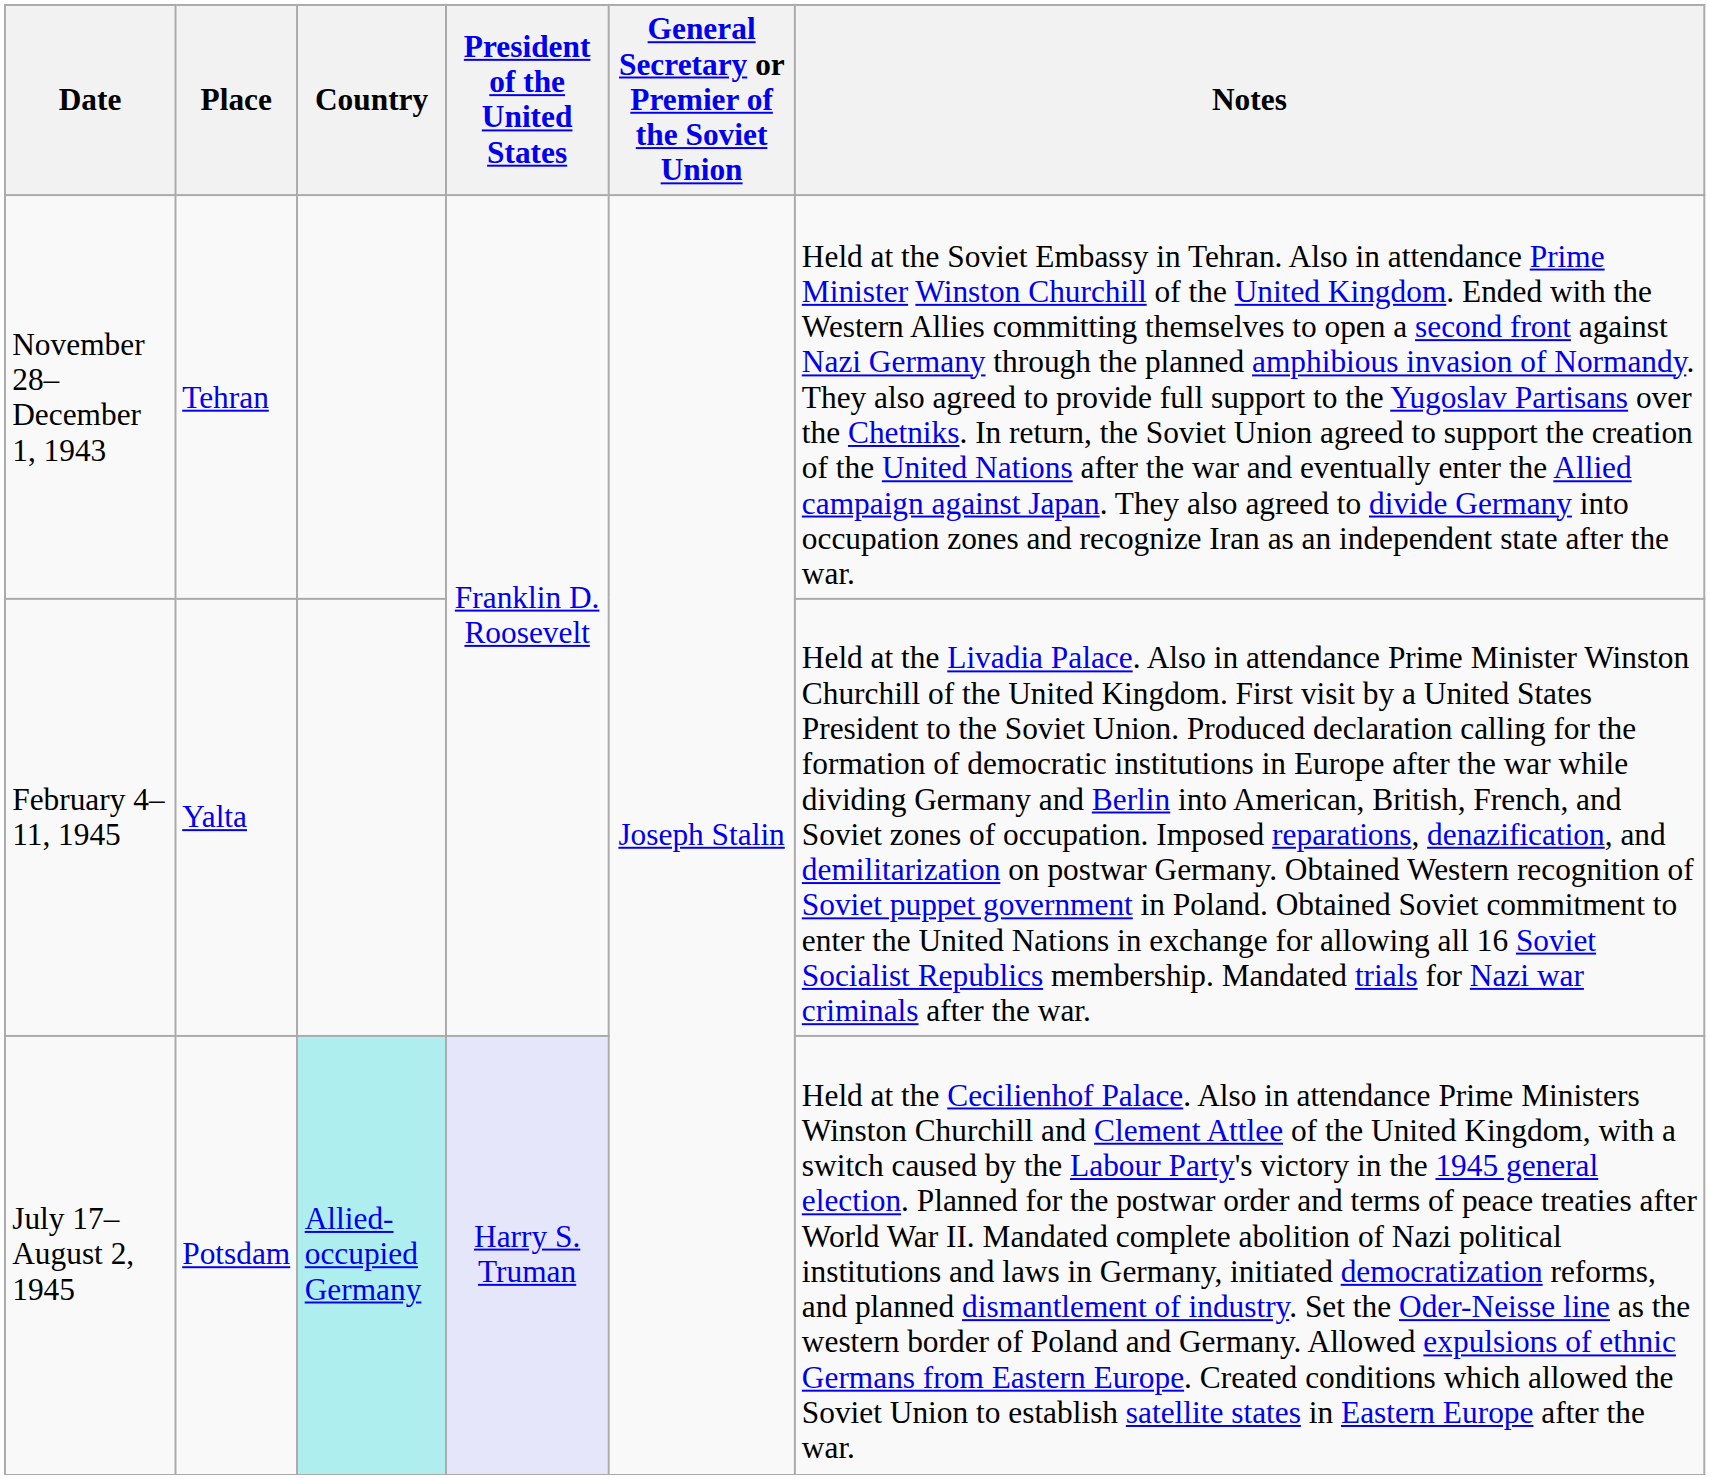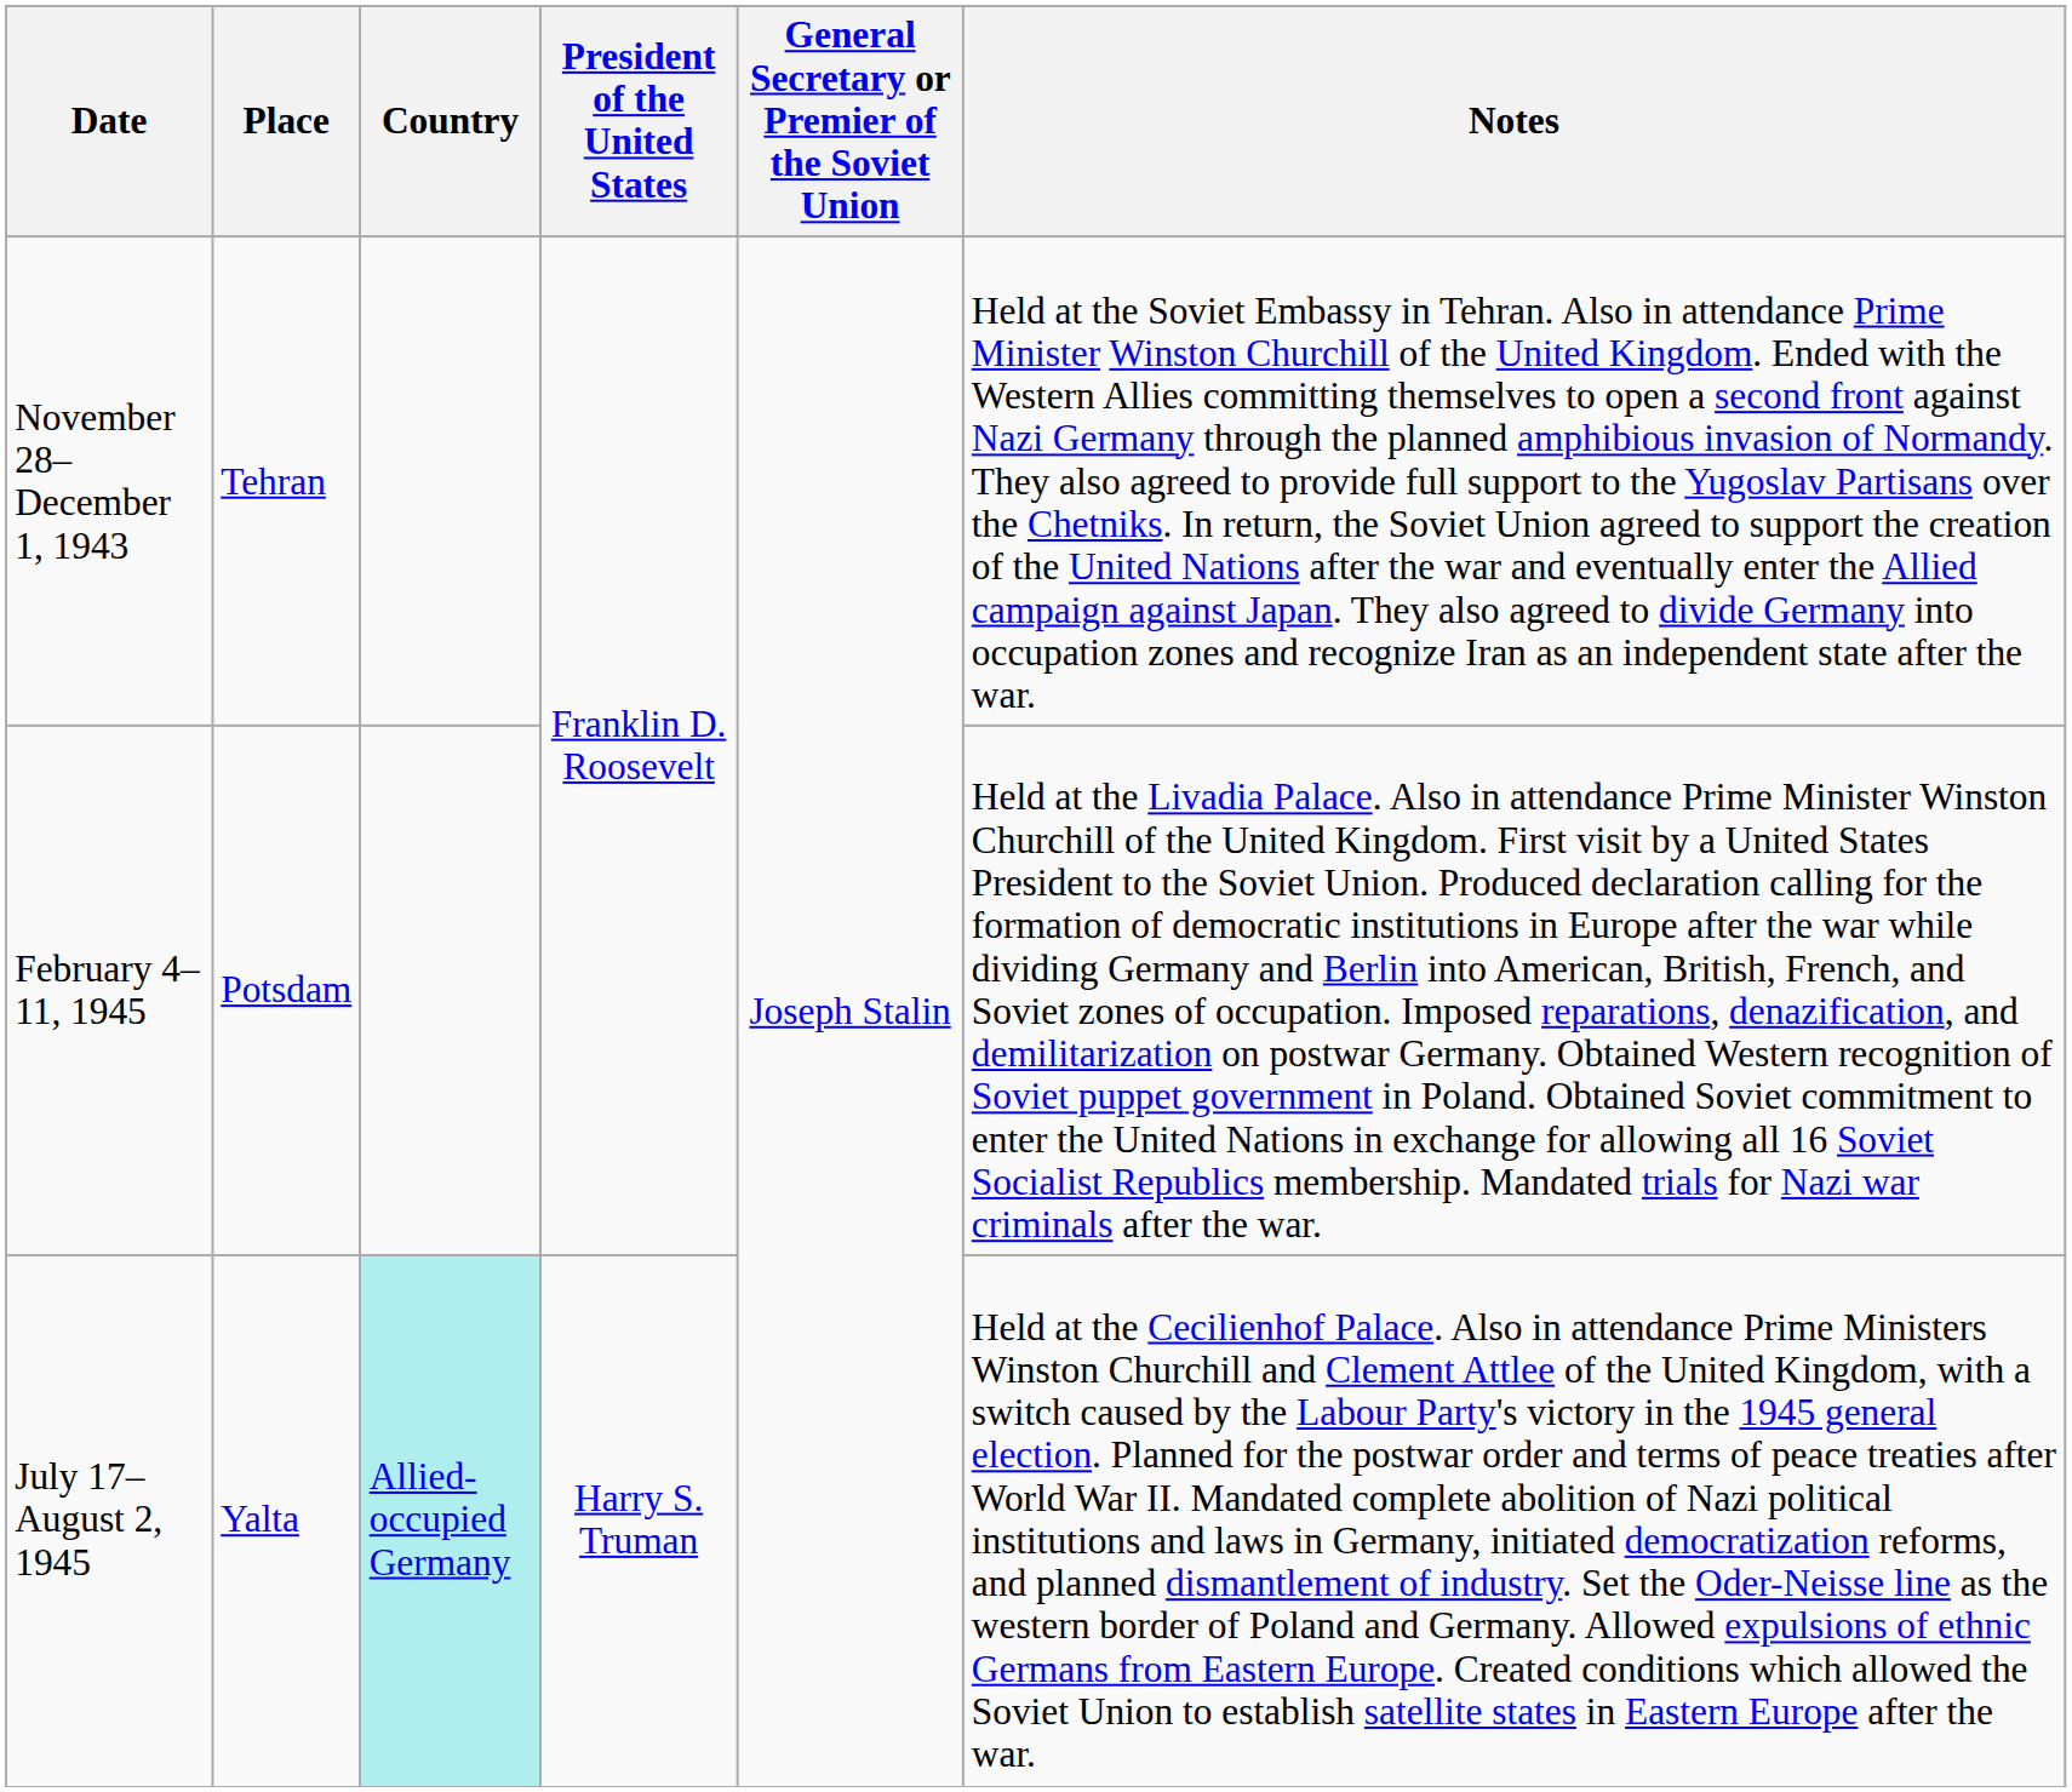February 4–11, 1945 | Place: Yalta -> Potsdam
July 17–August 2, 1945 | Place: Potsdam -> Yalta
July 17–August 2, 1945 | President of the United States: lavender background -> no background
